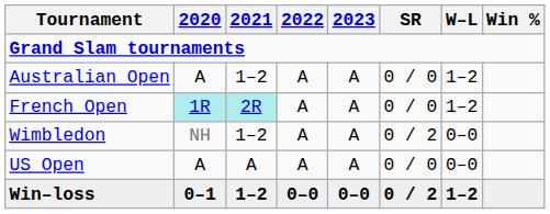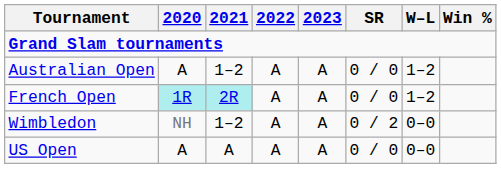- row: Win–loss | 0–1 | 1–2 | 0–0 | 0–0 | 0 / 2 | 1–2
